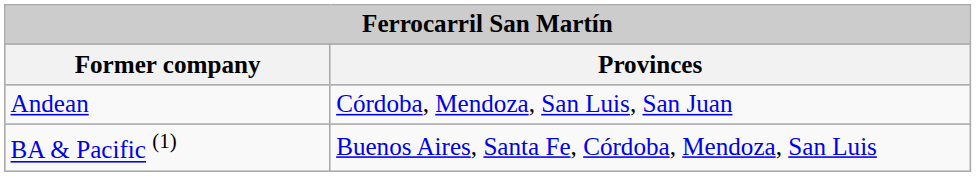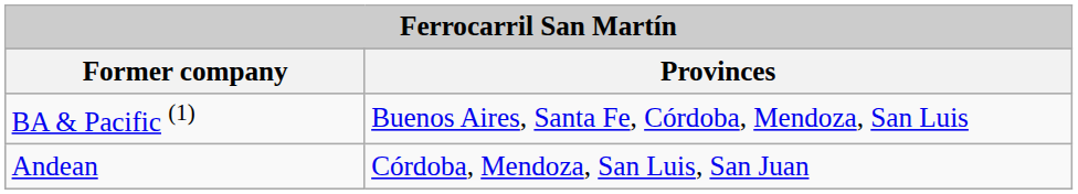rows swapped: BA & Pacific (1) <-> Andean
